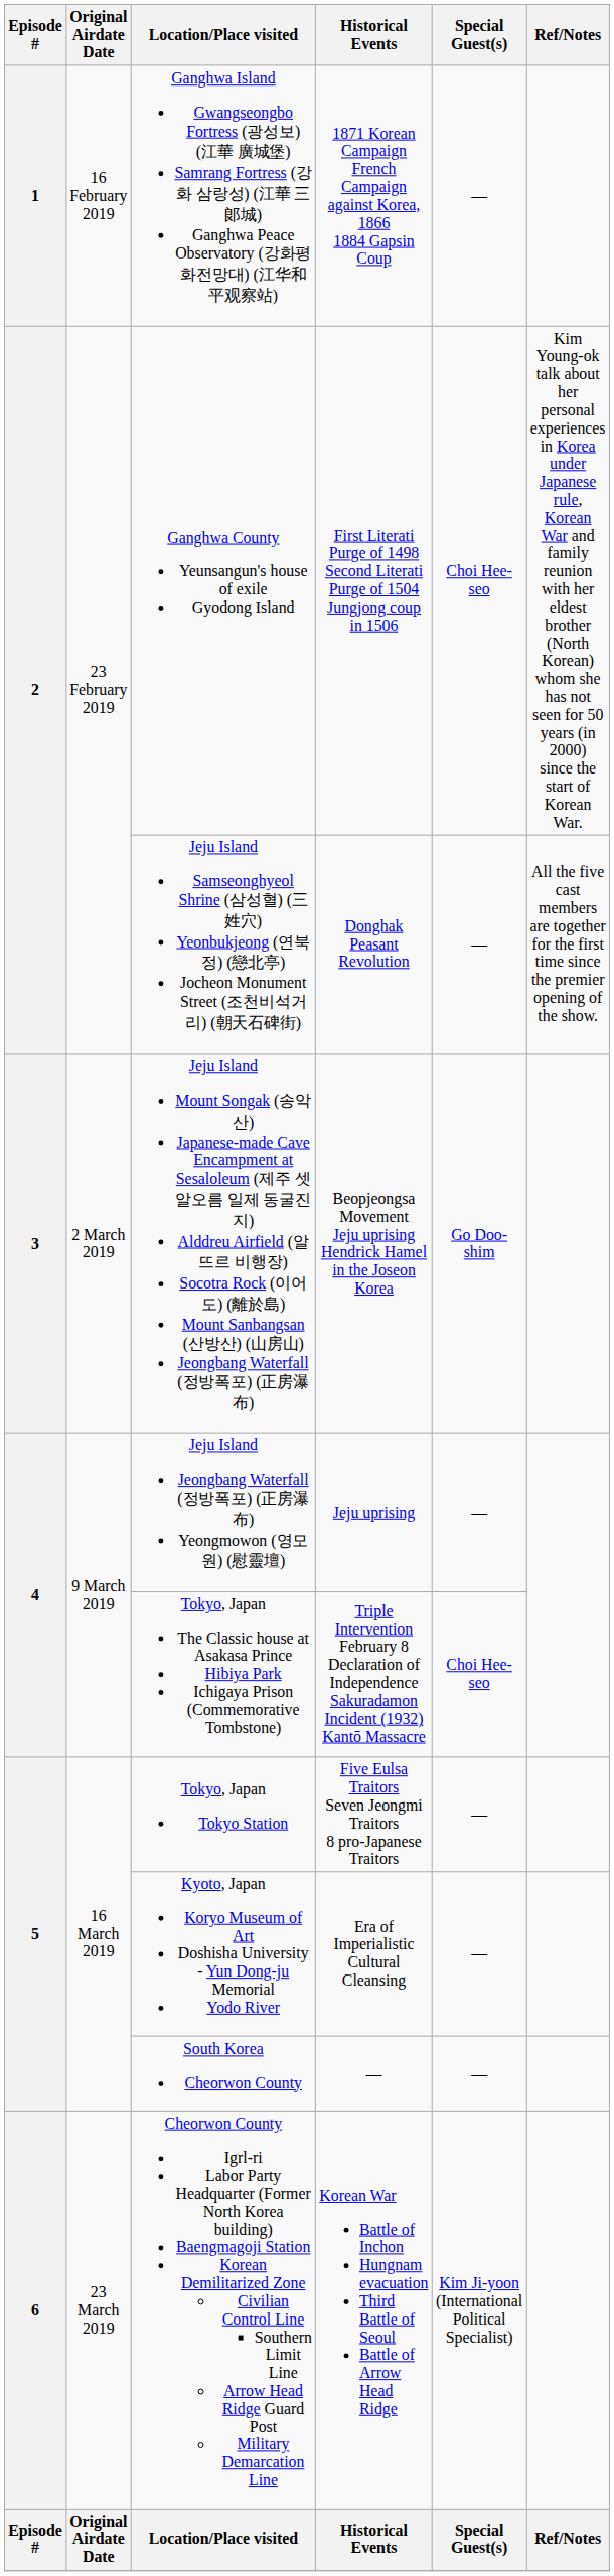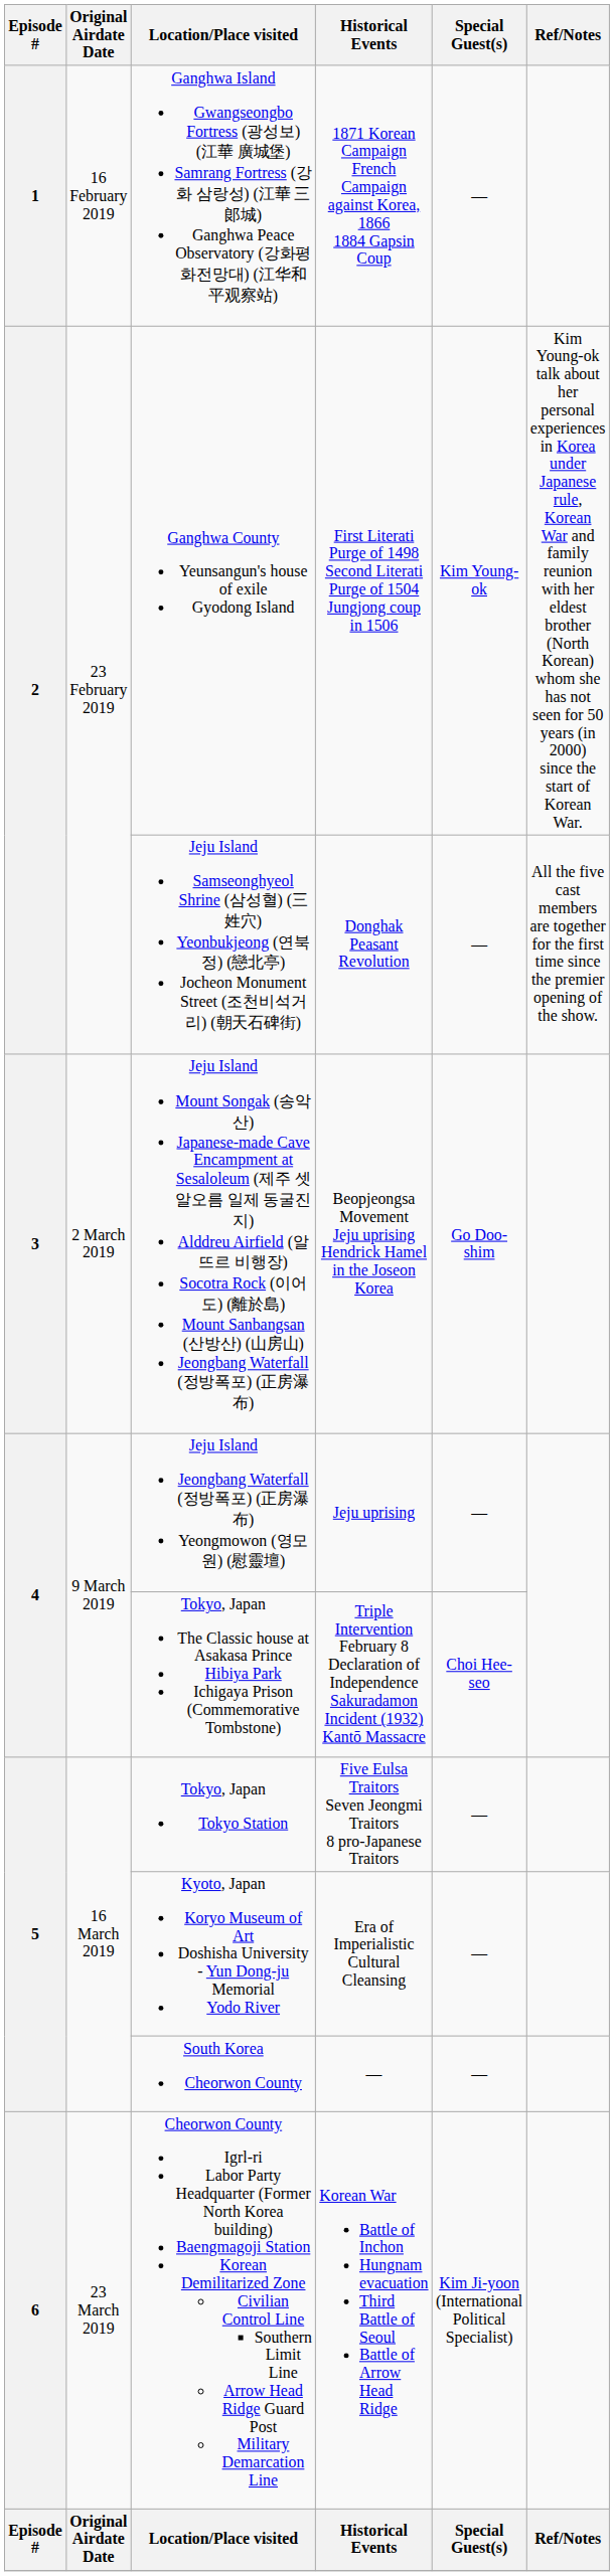Ganghwa County Yeunsangun's house of exile Gyodong Island | Special Guest(s): Choi Hee-seo -> Kim Young-ok
